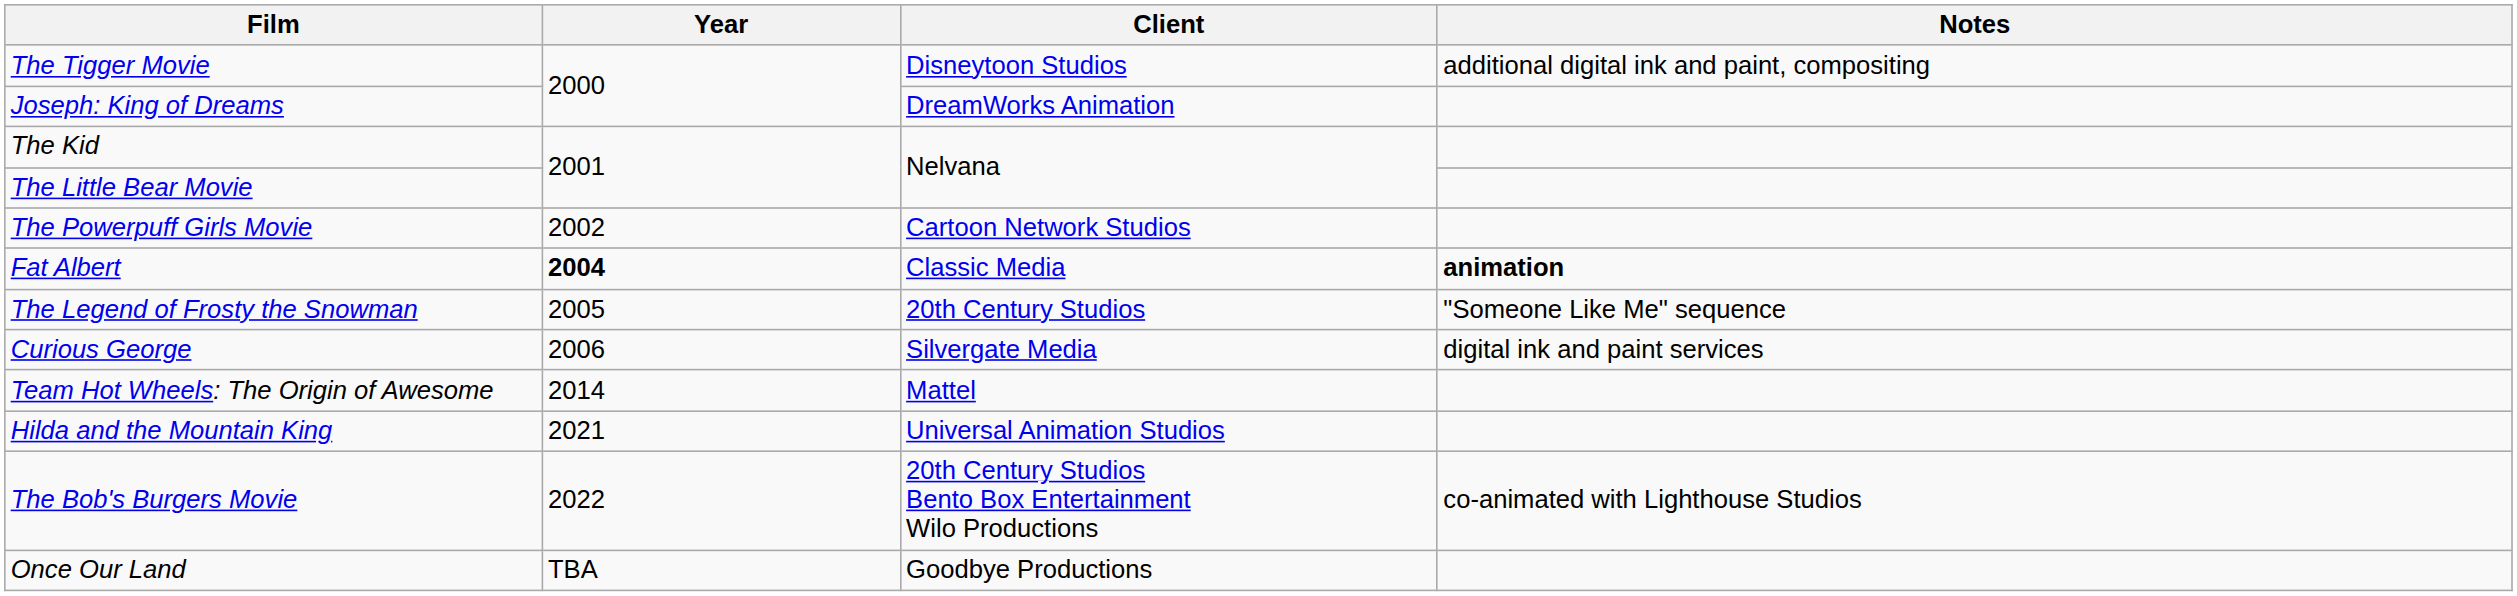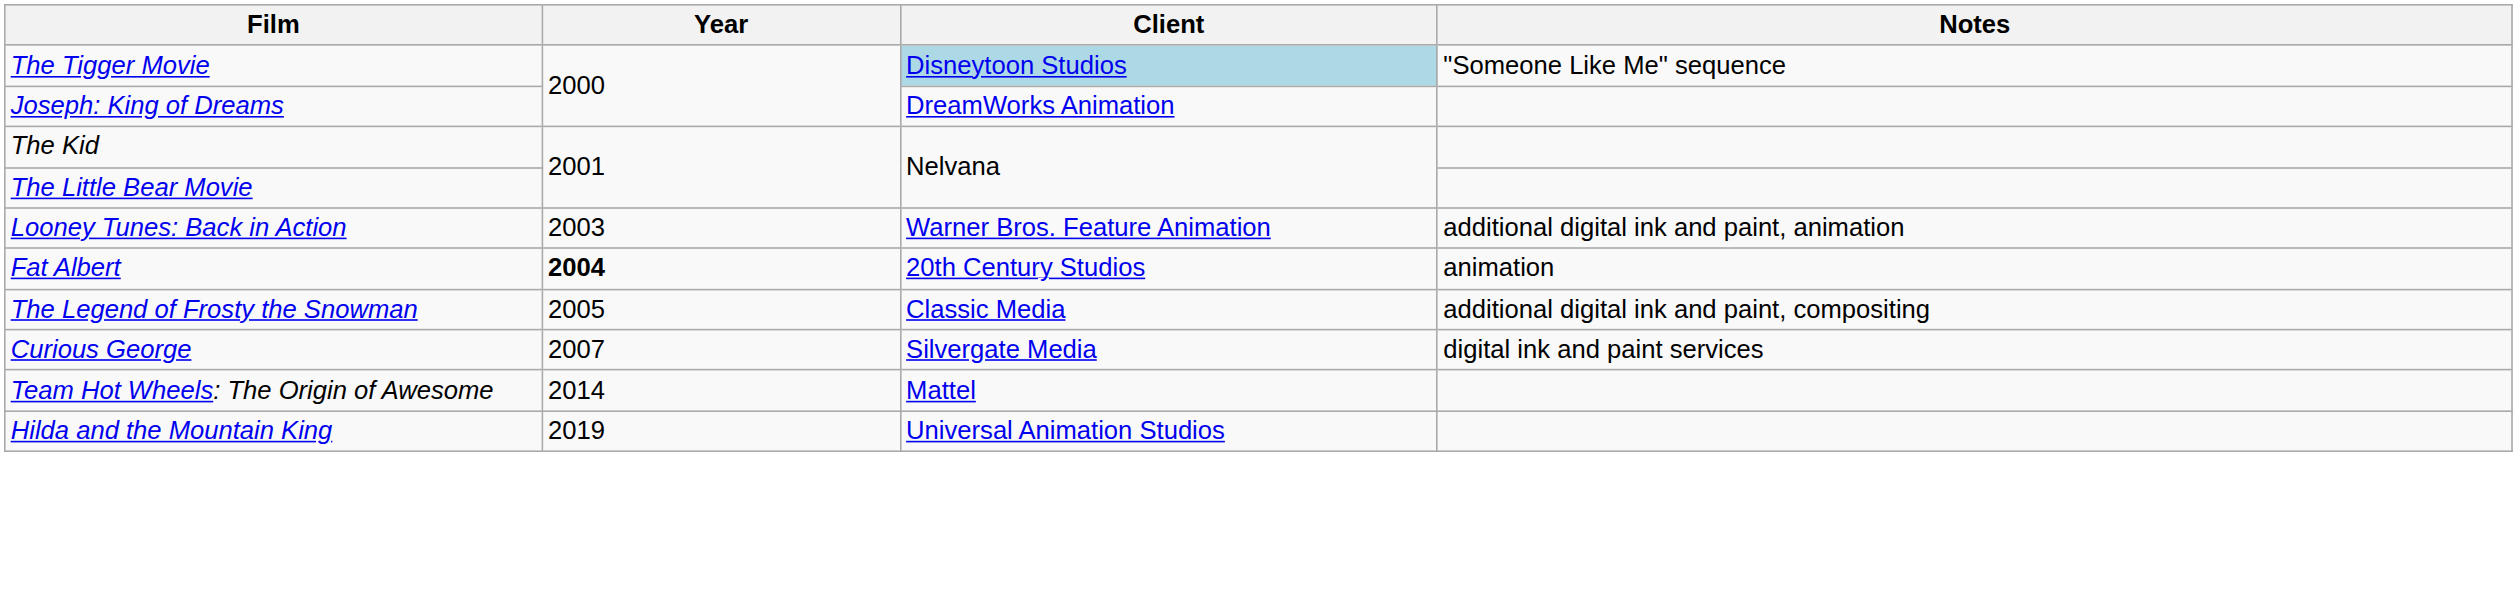The Tigger Movie | Client: no background -> lightblue background
The Tigger Movie | Notes: additional digital ink and paint, compositing -> "Someone Like Me" sequence
- row: The Powerpuff Girls Movie | 2002 | Cartoon Network Studios
+ row: Looney Tunes: Back in Action | 2003 | Warner Bros. Feature Animation | additional digital ink and paint, animation
Fat Albert | Client: Classic Media -> 20th Century Studios
Fat Albert | Notes: bold -> normal
The Legend of Frosty the Snowman | Client: 20th Century Studios -> Classic Media
The Legend of Frosty the Snowman | Notes: "Someone Like Me" sequence -> additional digital ink and paint, compositing
Curious George | Year: 2006 -> 2007
Hilda and the Mountain King | Year: 2021 -> 2019
- row: The Bob's Burgers Movie | 2022 | 20th Century Studios Bento Box Entertainment Wilo Productions | co-animated with Lighthouse Studios
- row: Once Our Land | TBA | Goodbye Productions
